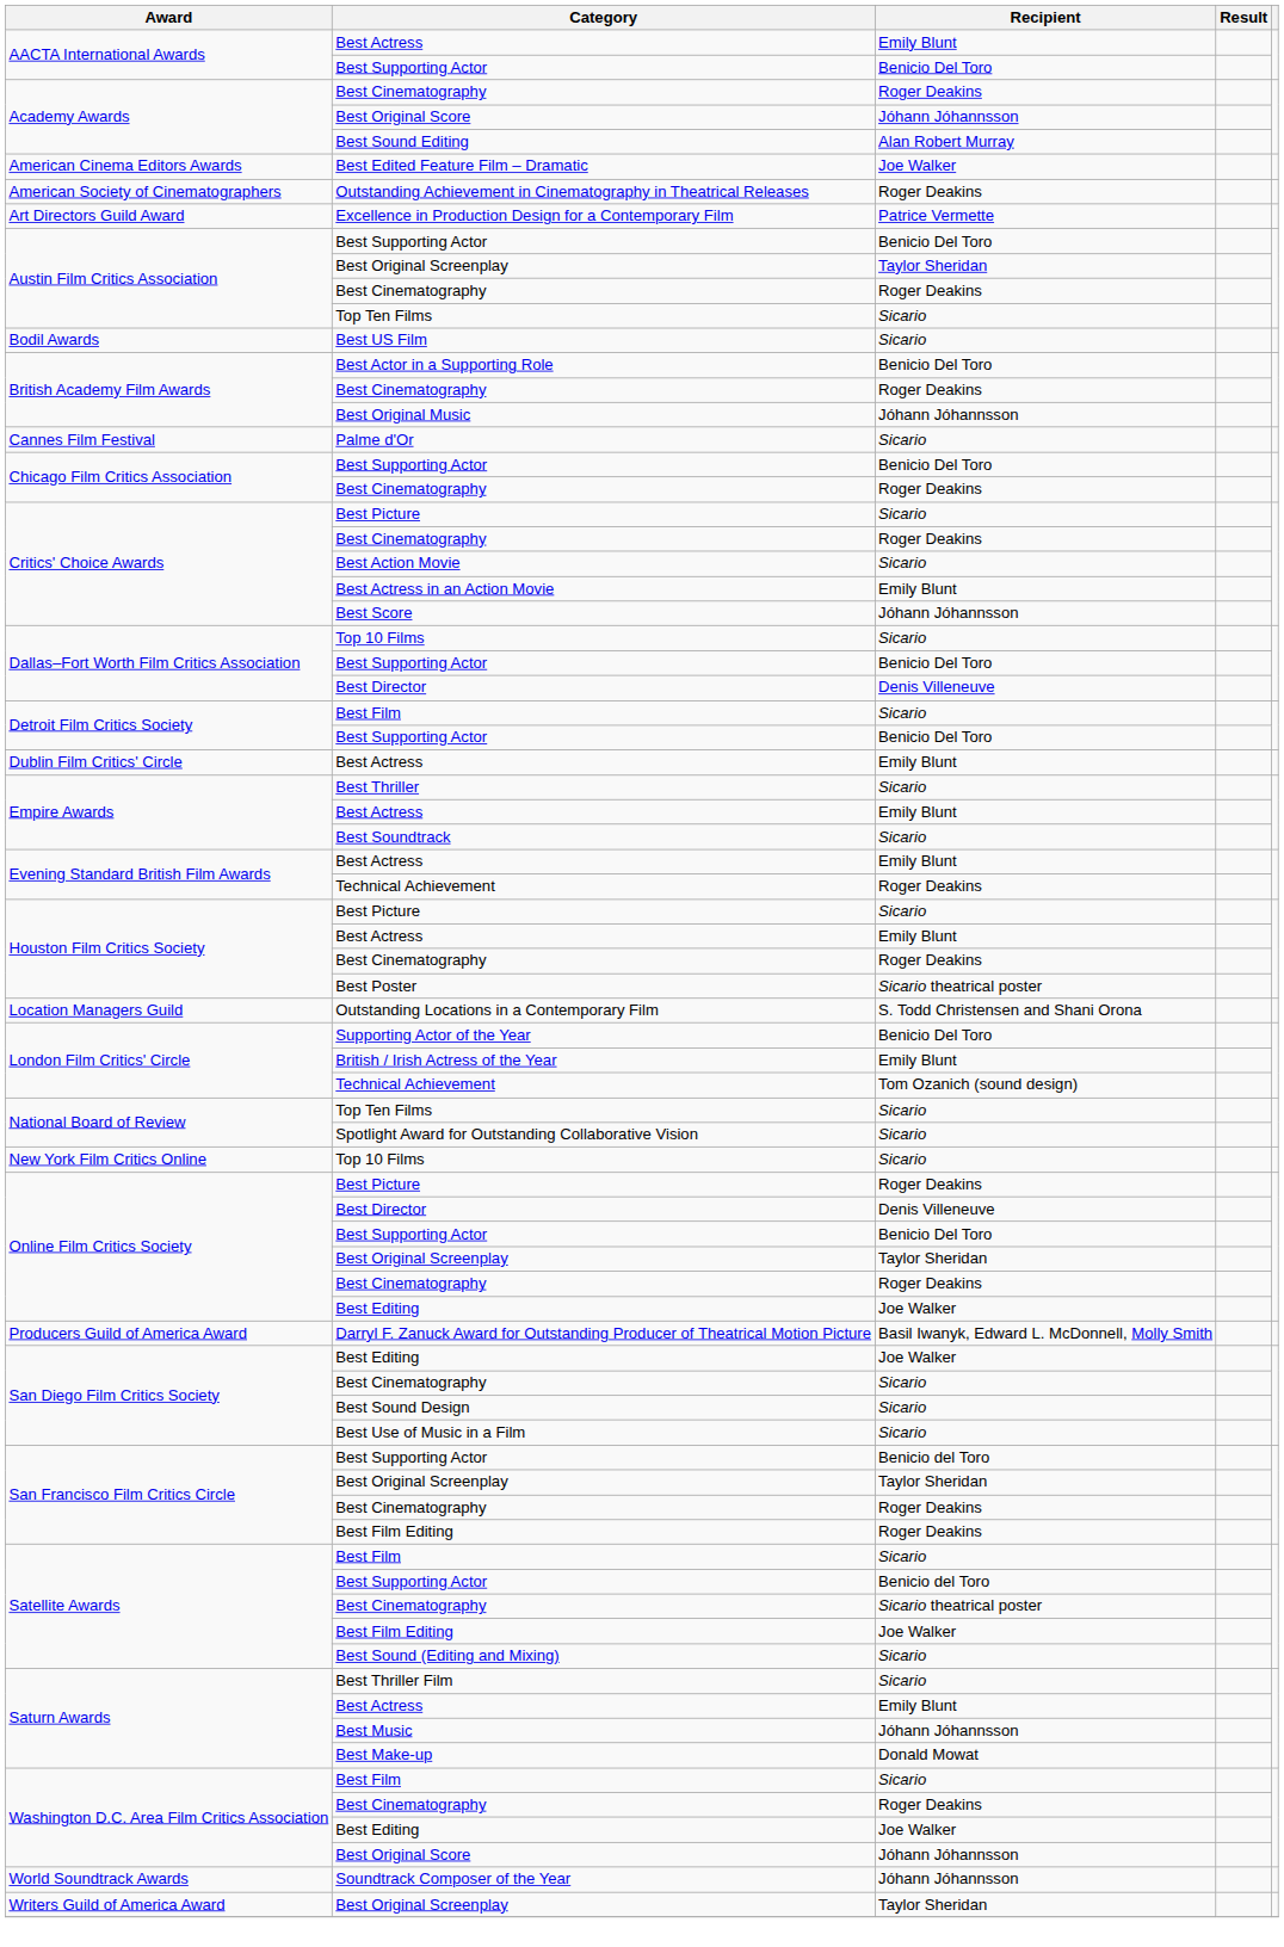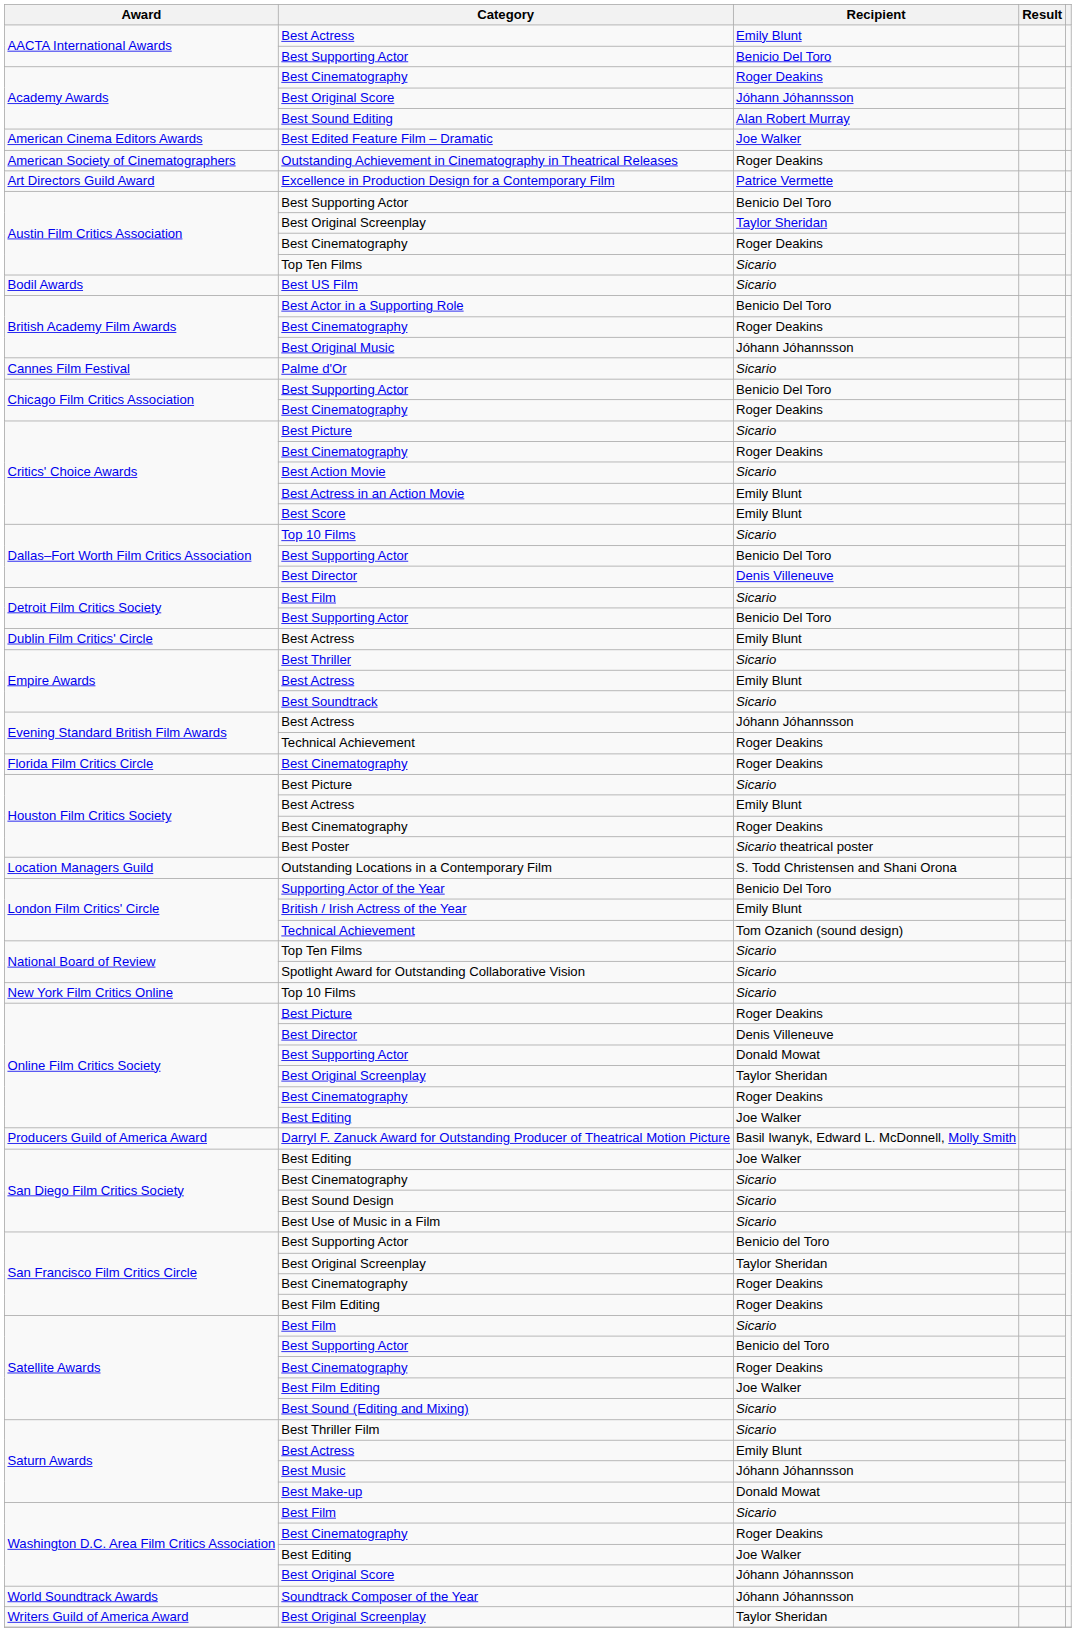Best Score | Recipient: Jóhann Jóhannsson -> Emily Blunt
Evening Standard British Film Awards / Best Actress | Recipient: Emily Blunt -> Jóhann Jóhannsson
+ row: Florida Film Critics Circle | Best Cinematography | Roger Deakins
Online Film Critics Society / Best Supporting Actor | Recipient: Benicio Del Toro -> Donald Mowat
Satellite Awards / Best Cinematography | Recipient: Sicario theatrical poster -> Roger Deakins
